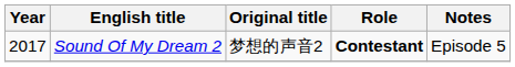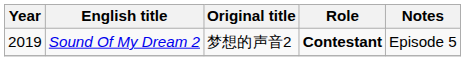Sound Of My Dream 2 | Year: 2017 -> 2019
